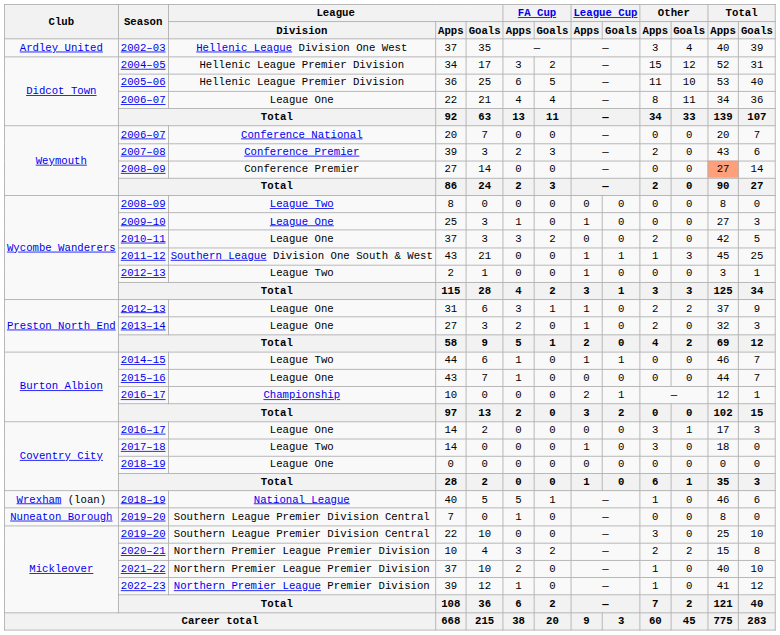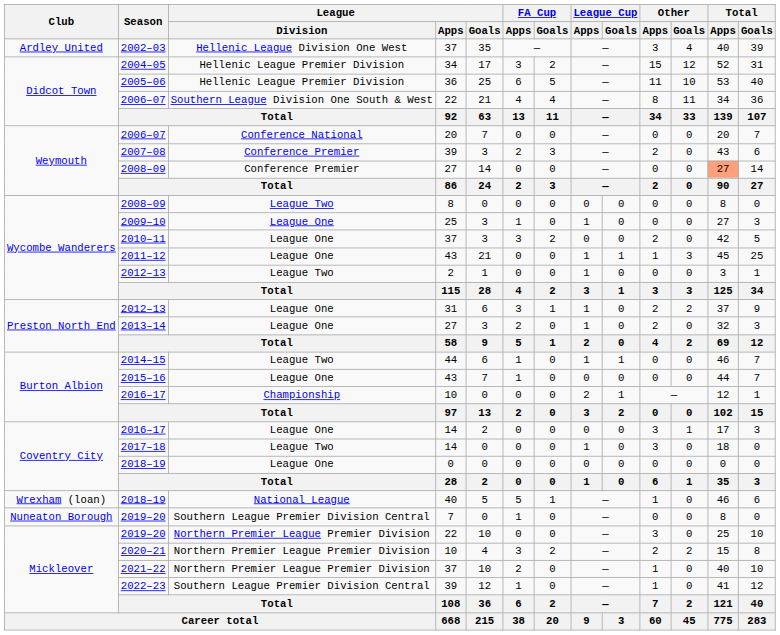2006–07 / 22 | League / Division: League One -> Southern League Division One South & West
2011–12 | League / Division: Southern League Division One South & West -> League One
2019–20 / 22 | League / Division: Southern League Premier Division Central -> Northern Premier League Premier Division
2022–23 | League / Division: Northern Premier League Premier Division -> Southern League Premier Division Central
